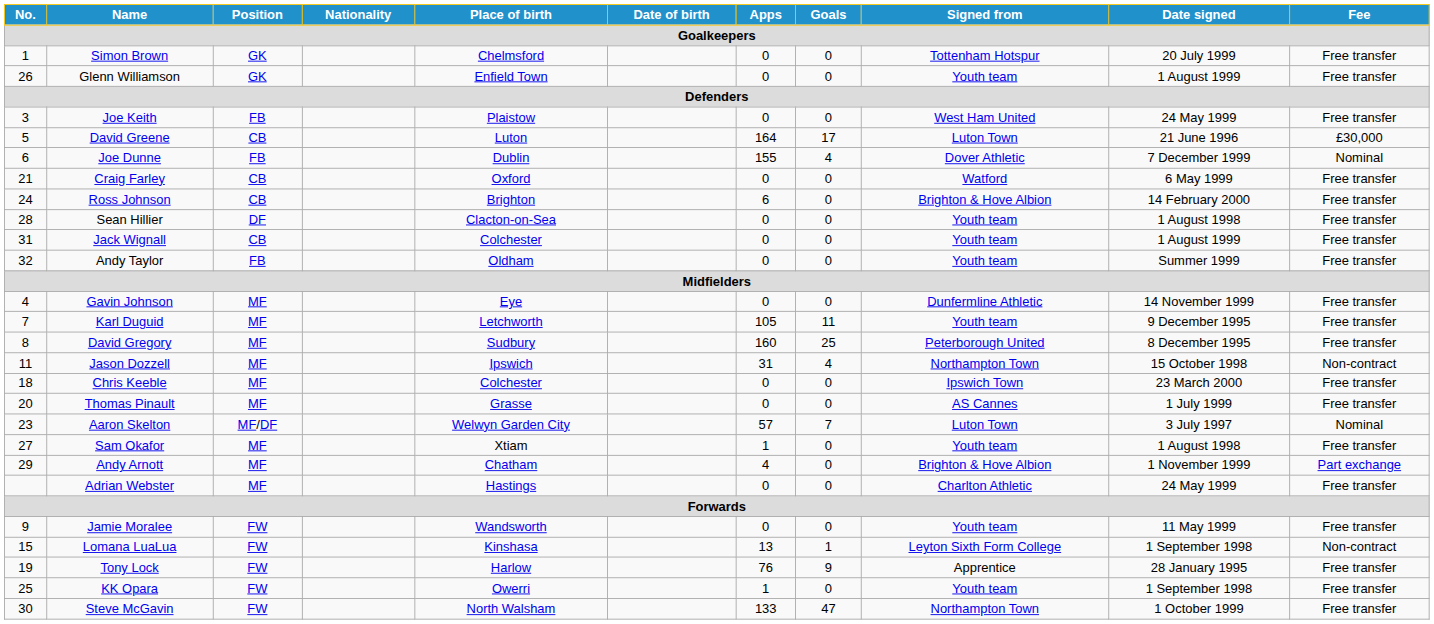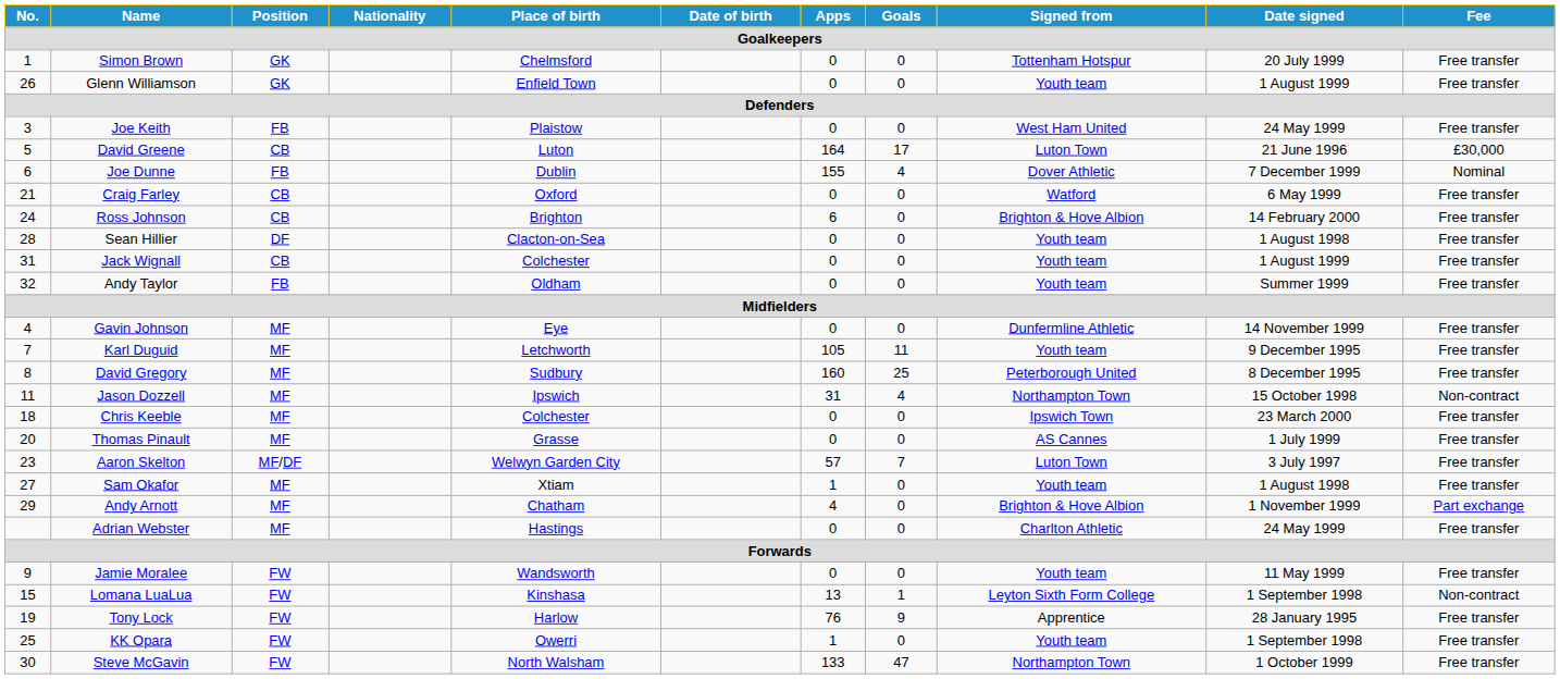Aaron Skelton | Fee: Nominal -> Free transfer
